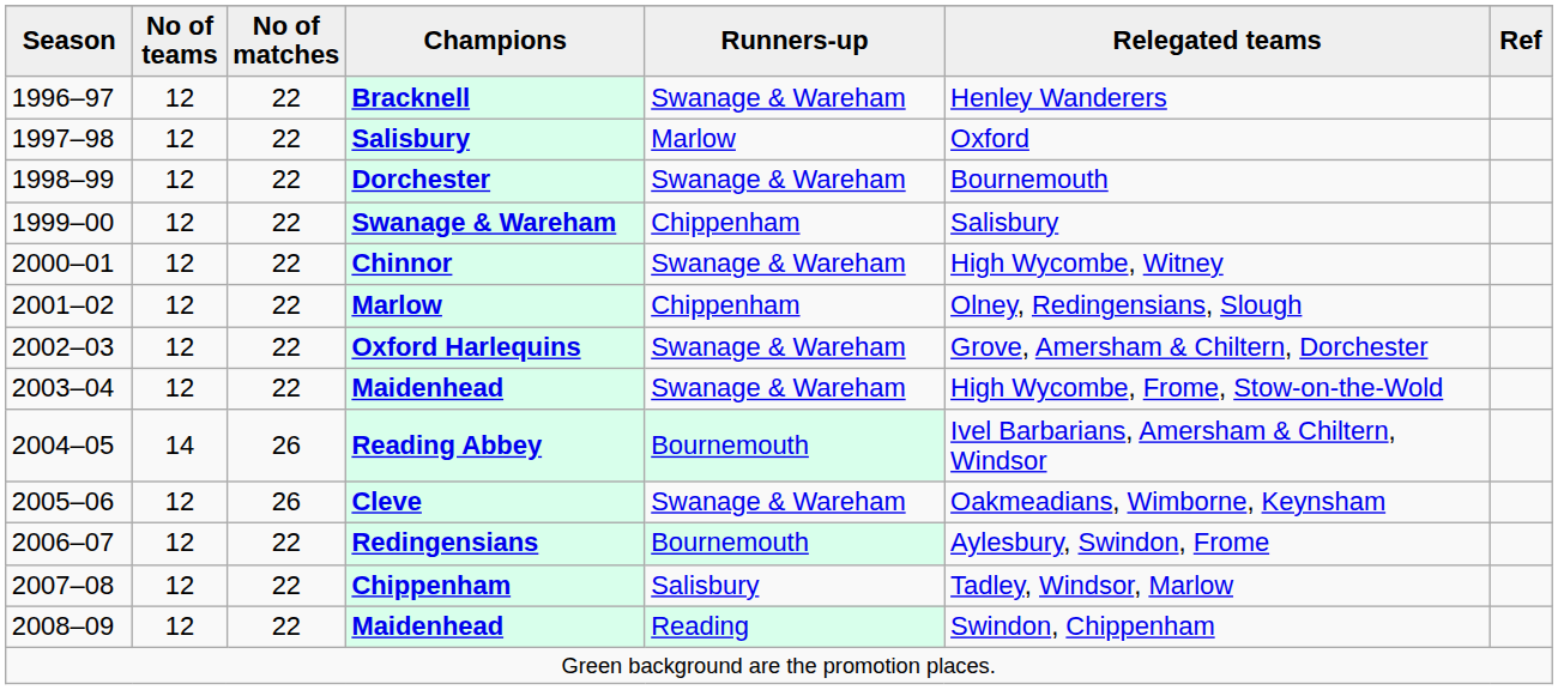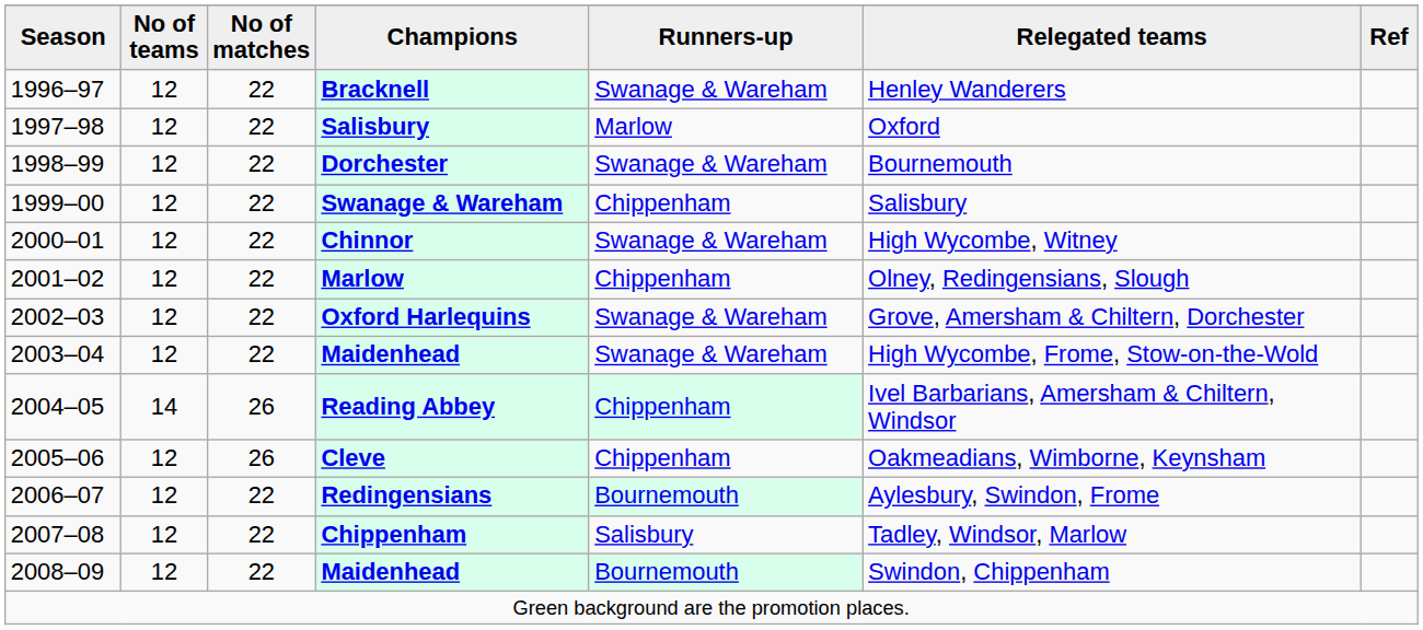Reading Abbey | Runners-up: Bournemouth -> Chippenham
Cleve | Runners-up: Swanage & Wareham -> Chippenham
2008–09 / Maidenhead | Runners-up: Reading -> Bournemouth
